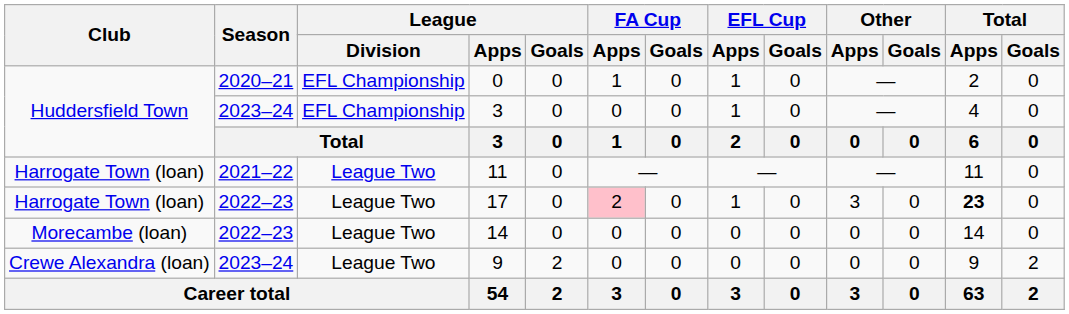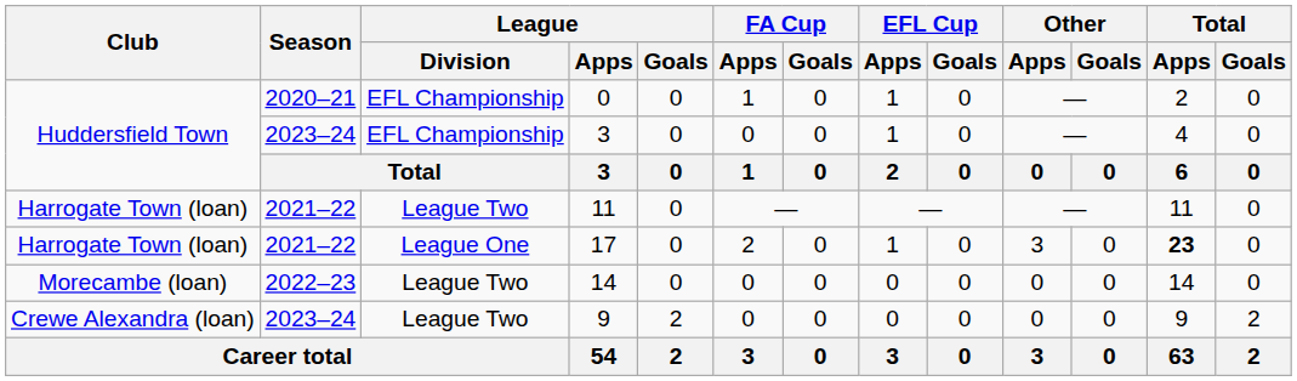17 | Season: 2022–23 -> 2021–22
17 | League / Division: League Two -> League One
17 | FA Cup / Apps: pink background -> no background
